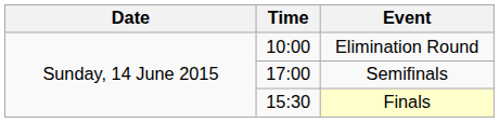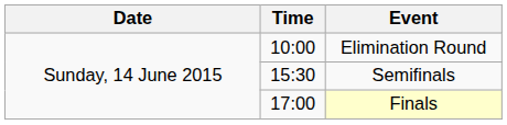Semifinals | Time: 17:00 -> 15:30
Finals | Time: 15:30 -> 17:00
